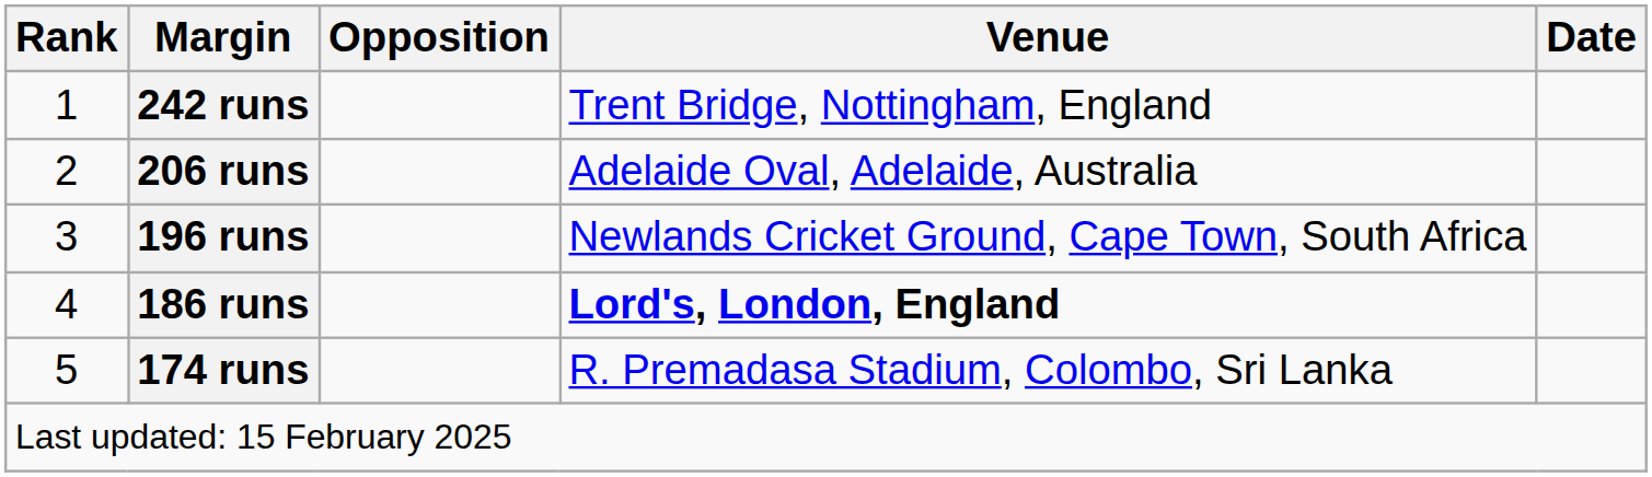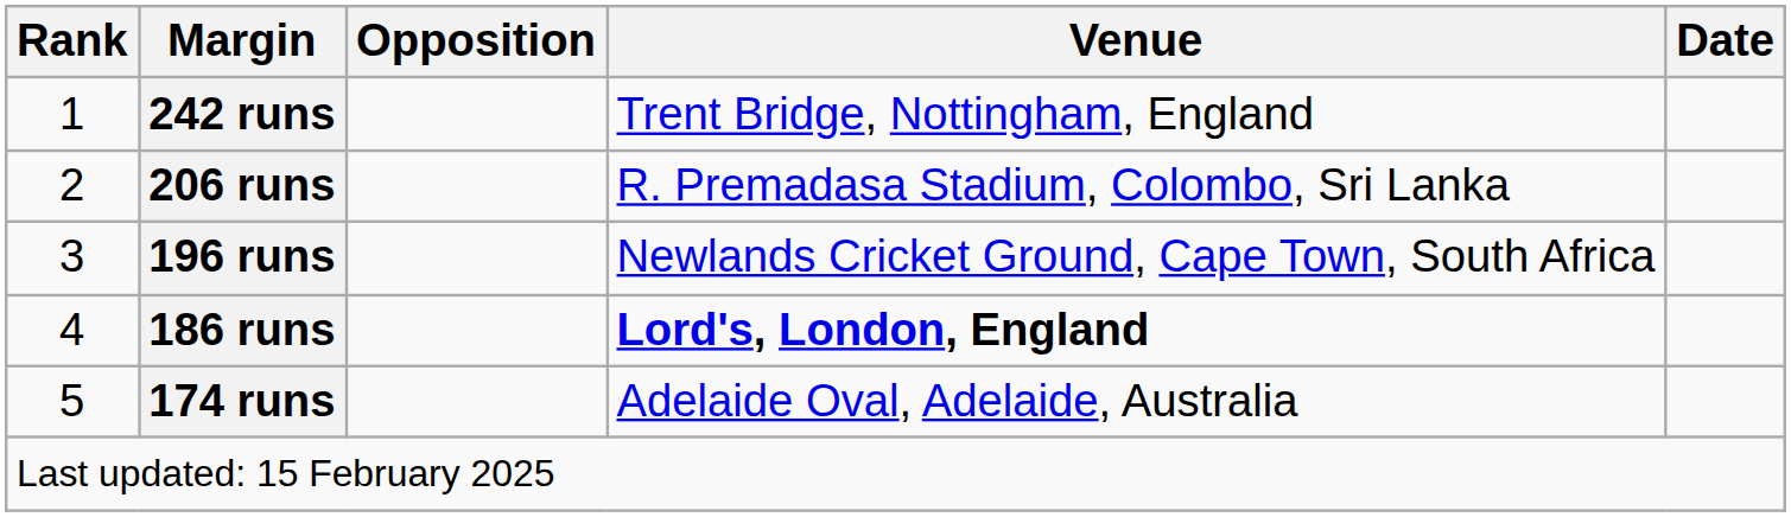206 runs | Venue: Adelaide Oval, Adelaide, Australia -> R. Premadasa Stadium, Colombo, Sri Lanka
174 runs | Venue: R. Premadasa Stadium, Colombo, Sri Lanka -> Adelaide Oval, Adelaide, Australia
